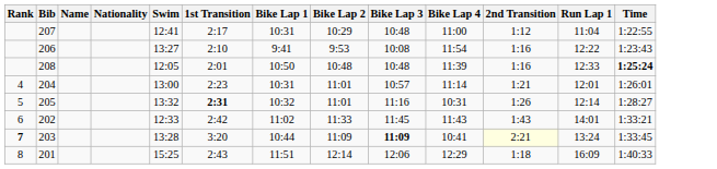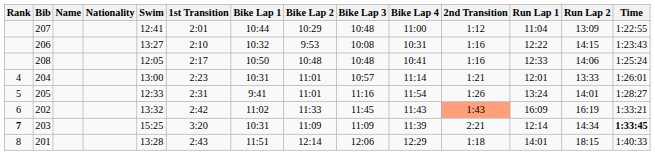+ column: Run Lap 2 | 13:09 | 14:15 | 14:06 | 13:33 | 14:01 | 16:19 | 14:34 | 18:15
207 | 1st Transition: 2:17 -> 2:01
207 | Bike Lap 1: 10:31 -> 10:44
206 | Bike Lap 1: 9:41 -> 10:32
206 | Bike Lap 4: 11:54 -> 10:31
208 | 1st Transition: 2:01 -> 2:17
208 | Bike Lap 4: 11:39 -> 10:41
208 | Time: bold -> normal
205 | Swim: 13:32 -> 12:33
205 | 1st Transition: bold -> normal
205 | Bike Lap 1: 10:32 -> 9:41
205 | Bike Lap 4: 10:31 -> 11:54
205 | Run Lap 1: 12:14 -> 13:24
202 | Swim: 12:33 -> 13:32
202 | 2nd Transition: no background -> lightsalmon background
202 | Run Lap 1: 14:01 -> 16:09
203 | Swim: 13:28 -> 15:25
203 | Bike Lap 1: 10:44 -> 10:31
203 | Bike Lap 3: bold -> normal
203 | Bike Lap 4: 10:41 -> 11:39
203 | 2nd Transition: lightyellow background -> no background
203 | Run Lap 1: 13:24 -> 12:14
203 | Time: normal -> bold
201 | Swim: 15:25 -> 13:28
201 | Run Lap 1: 16:09 -> 14:01
